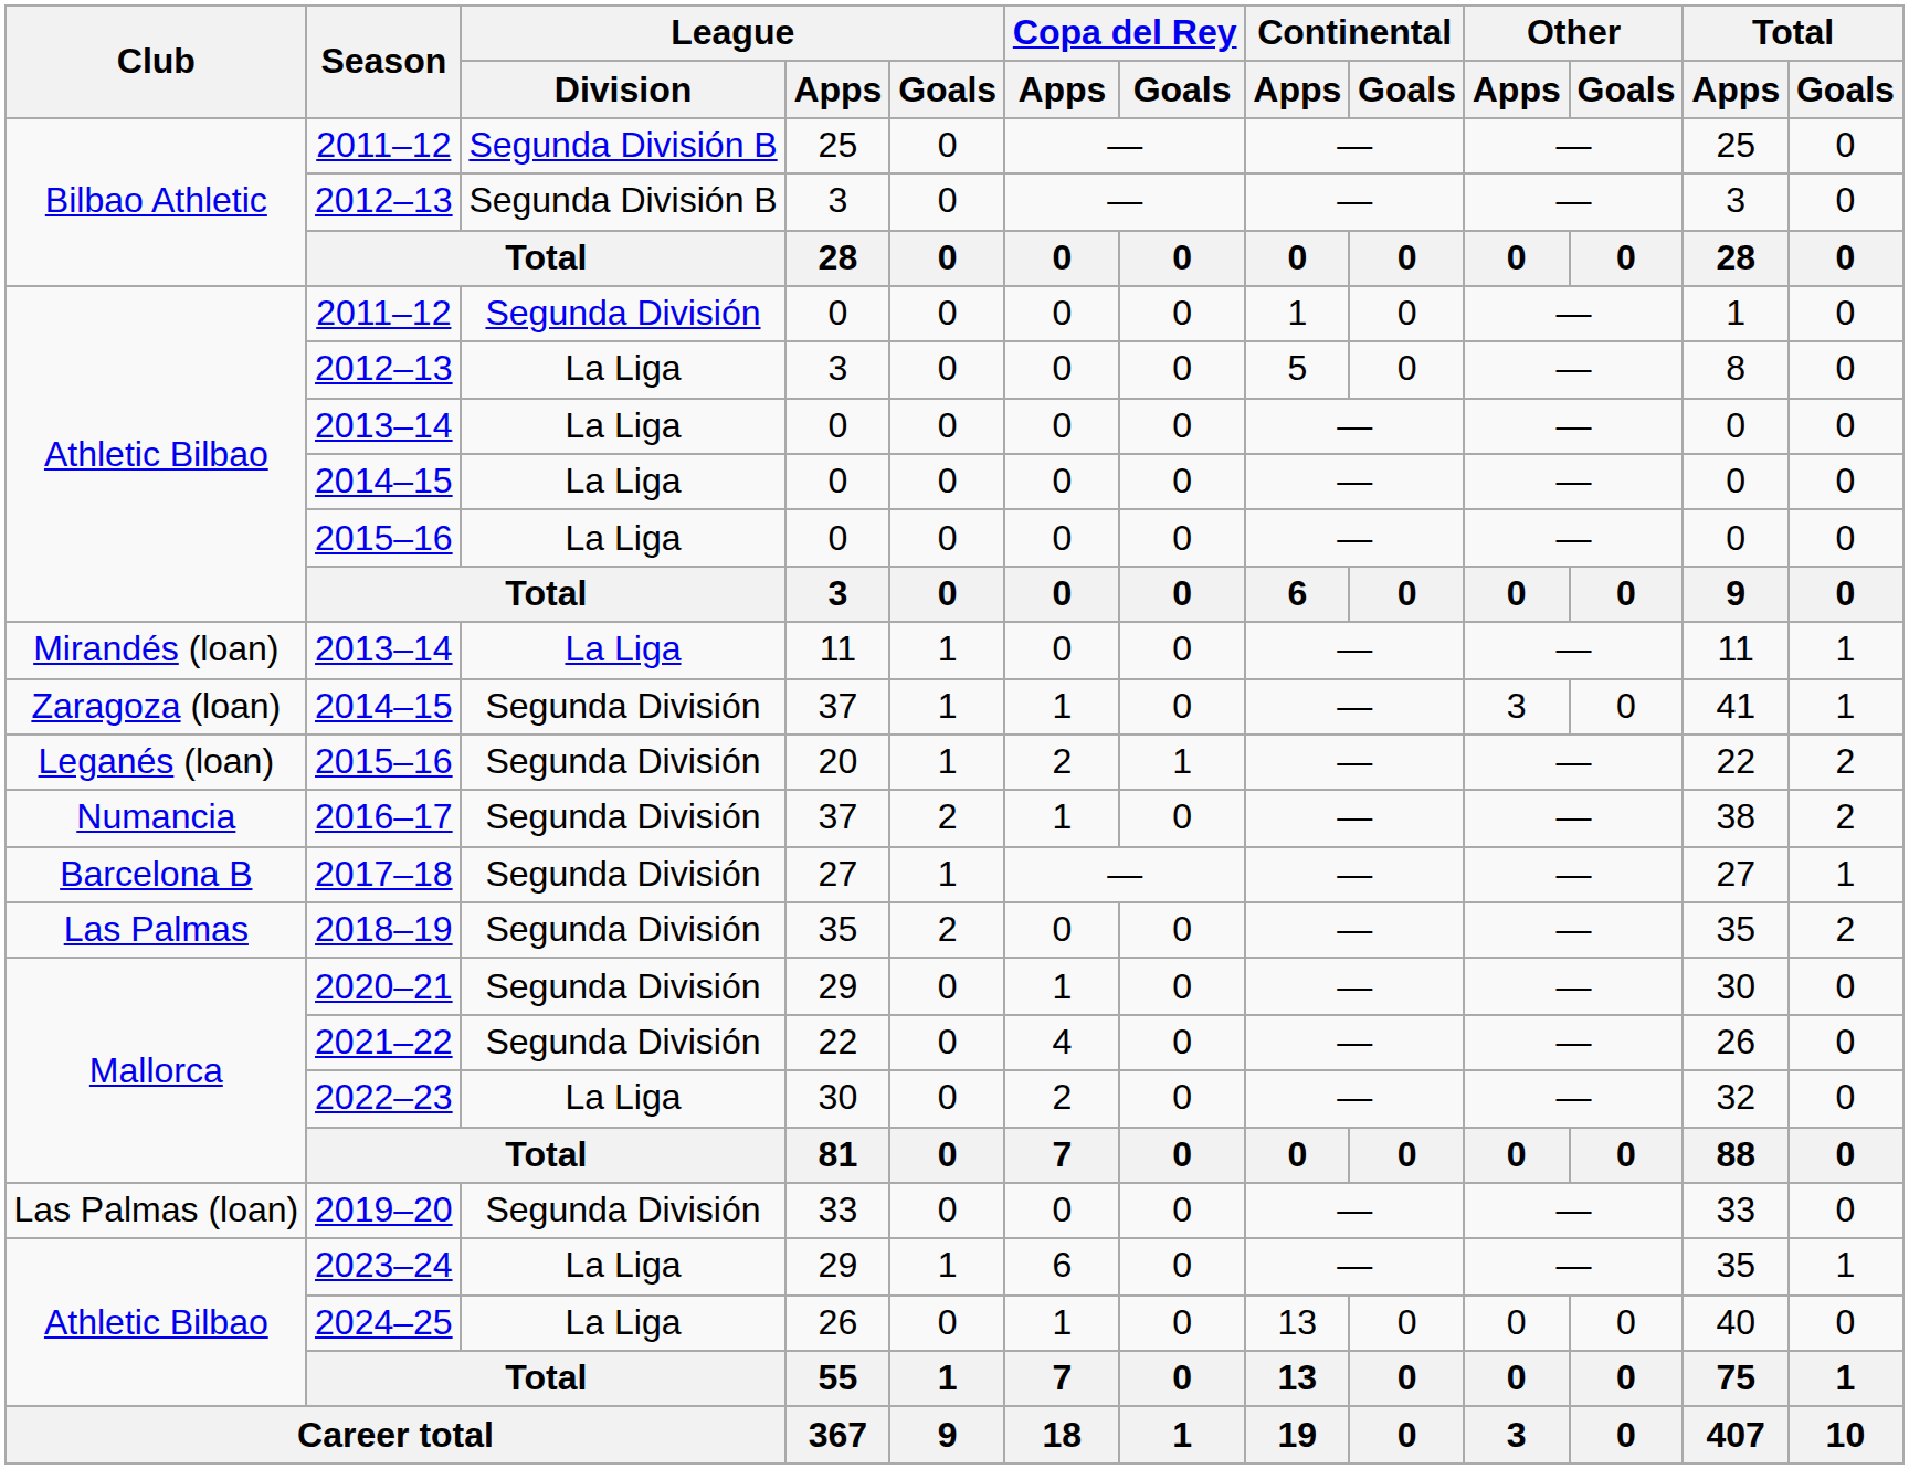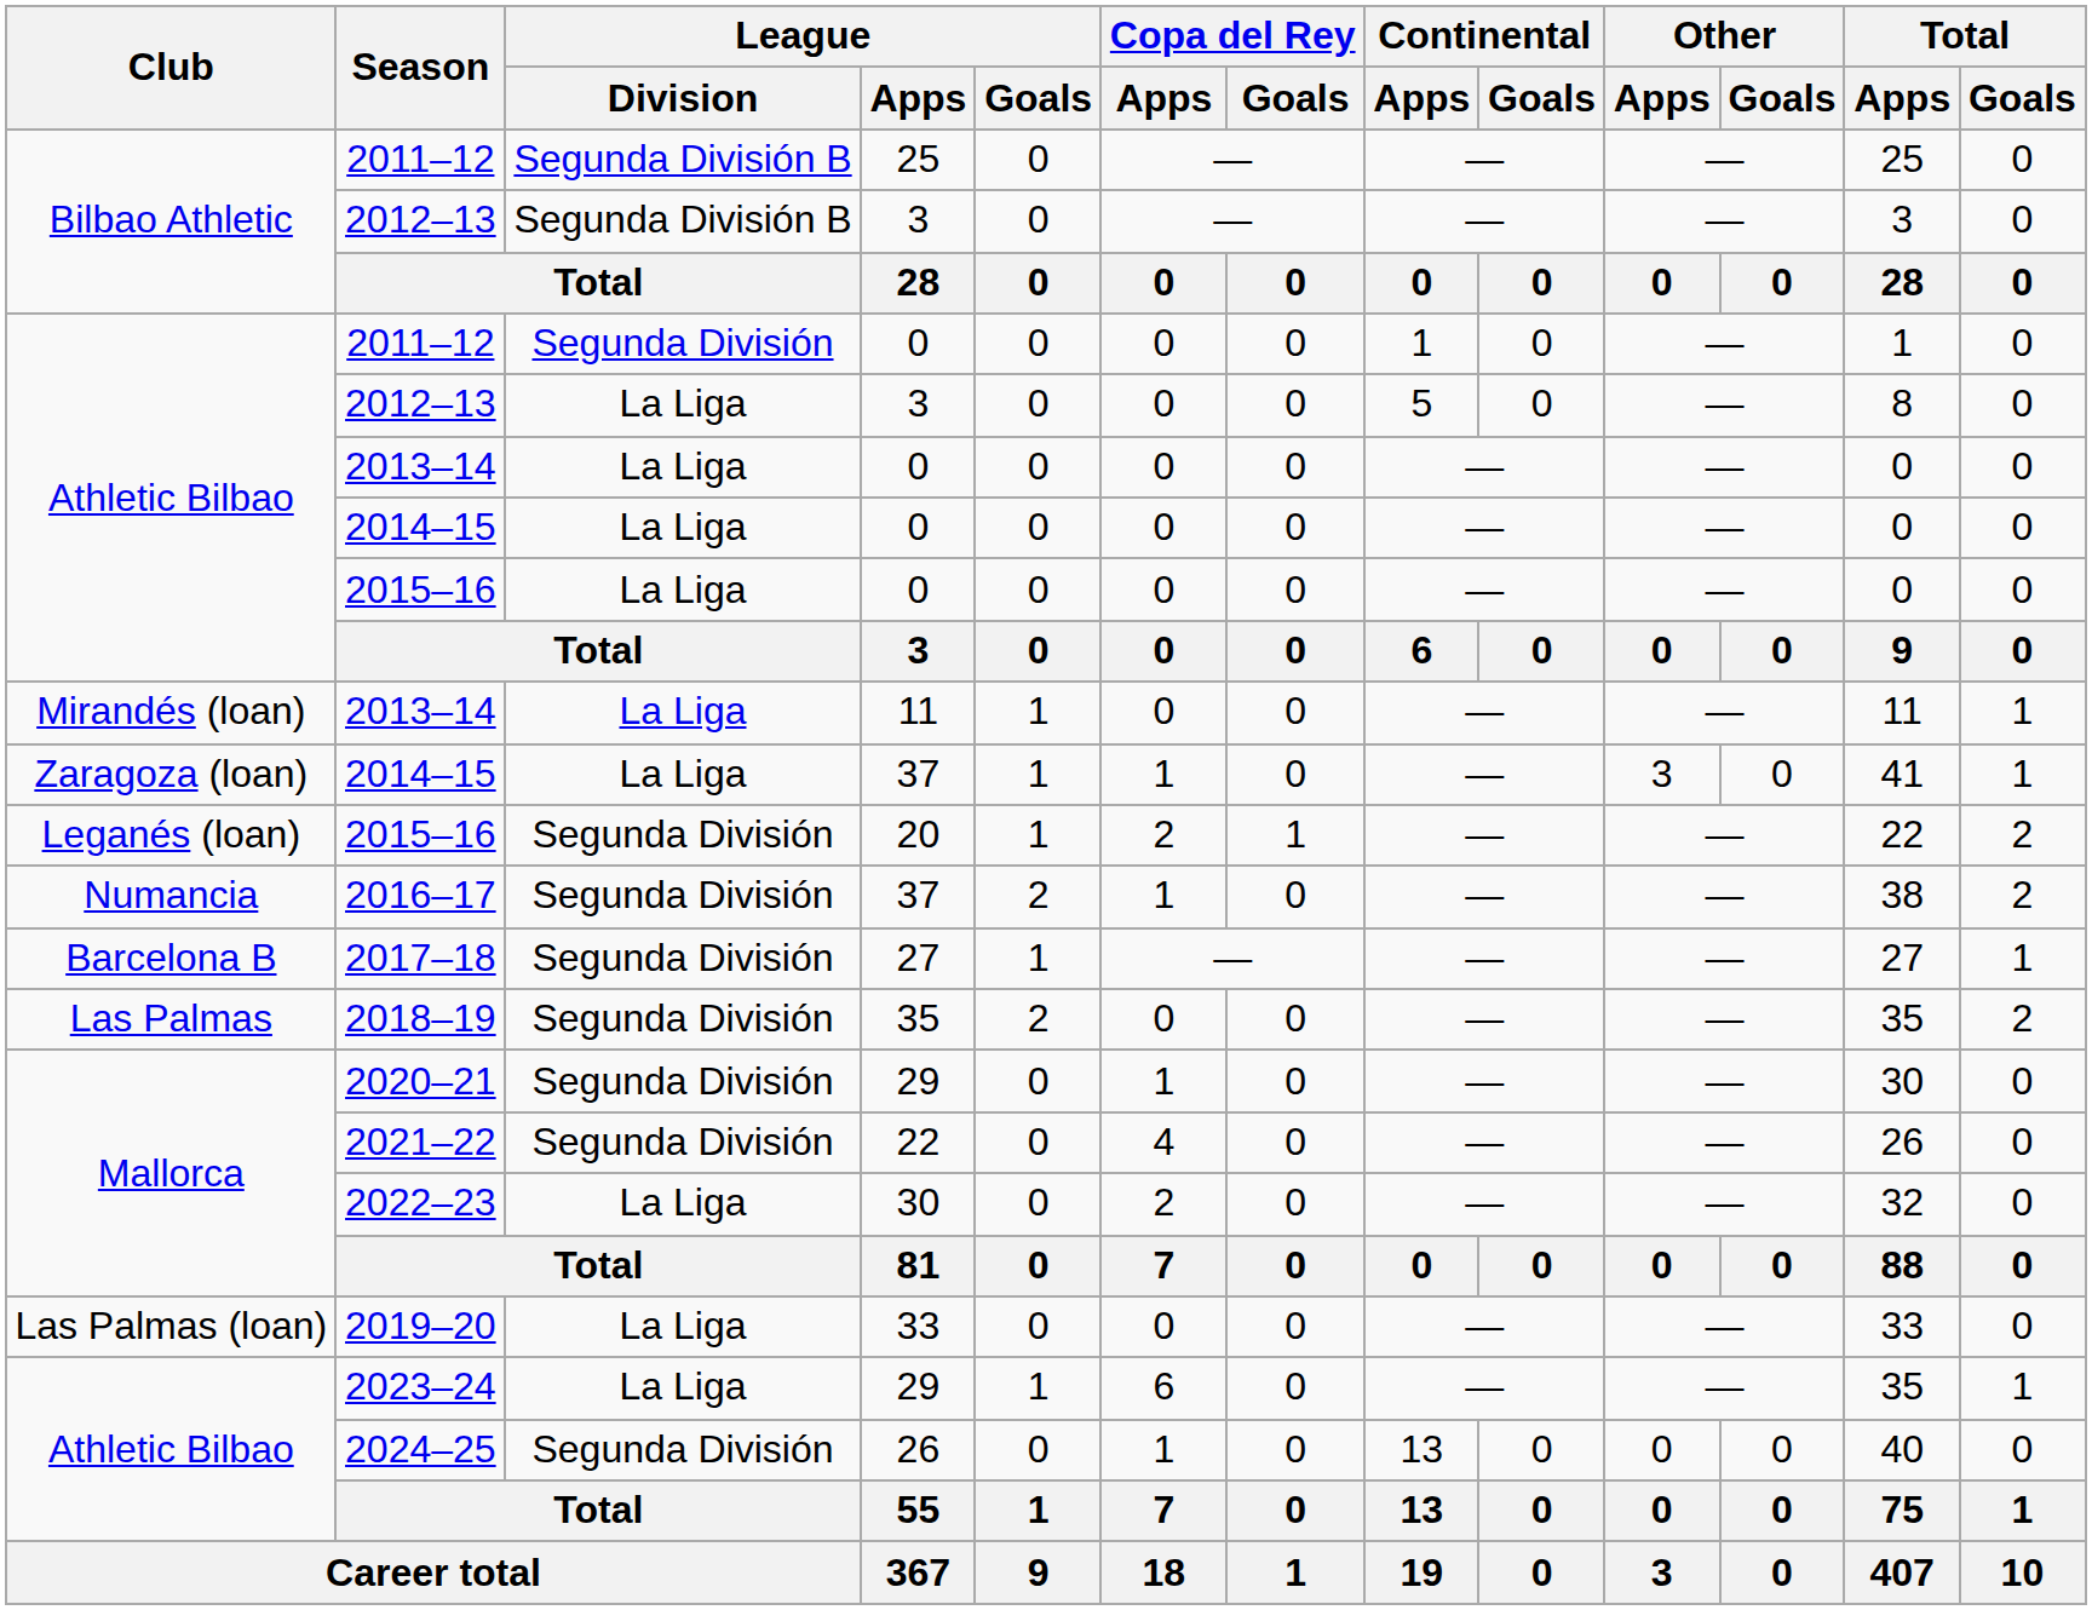Zaragoza (loan) / 2014–15 | League / Division: Segunda División -> La Liga
2019–20 | League / Division: Segunda División -> La Liga
2024–25 | League / Division: La Liga -> Segunda División
